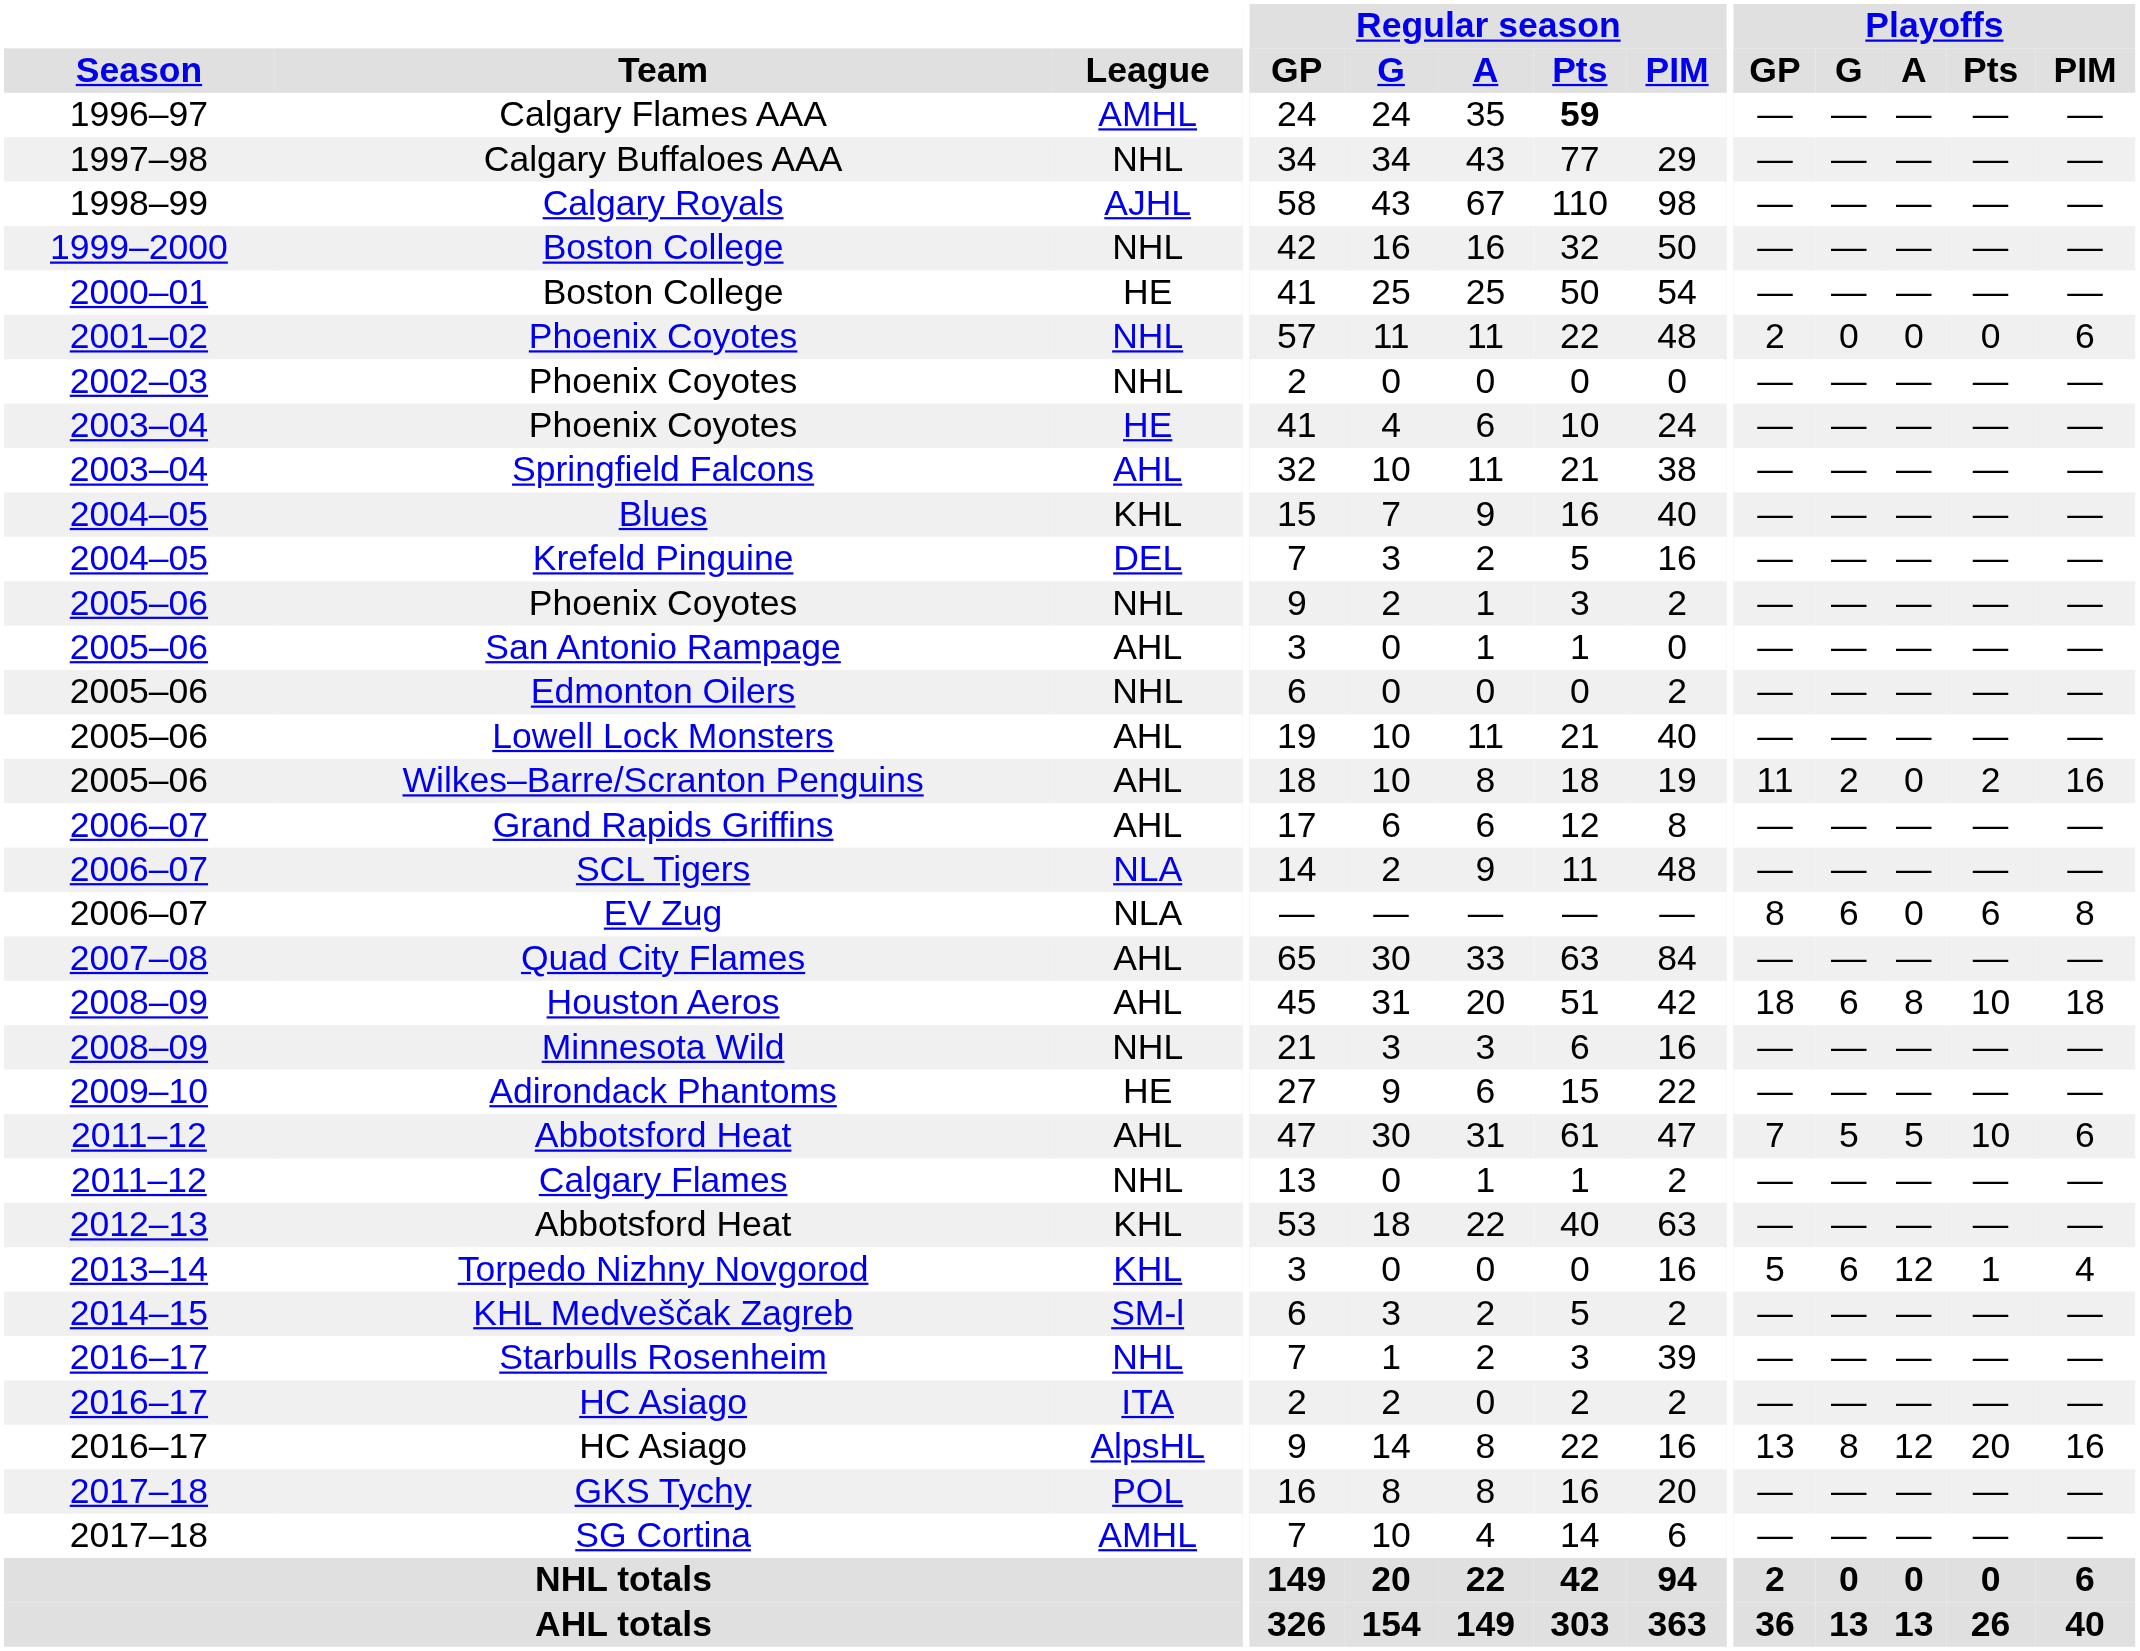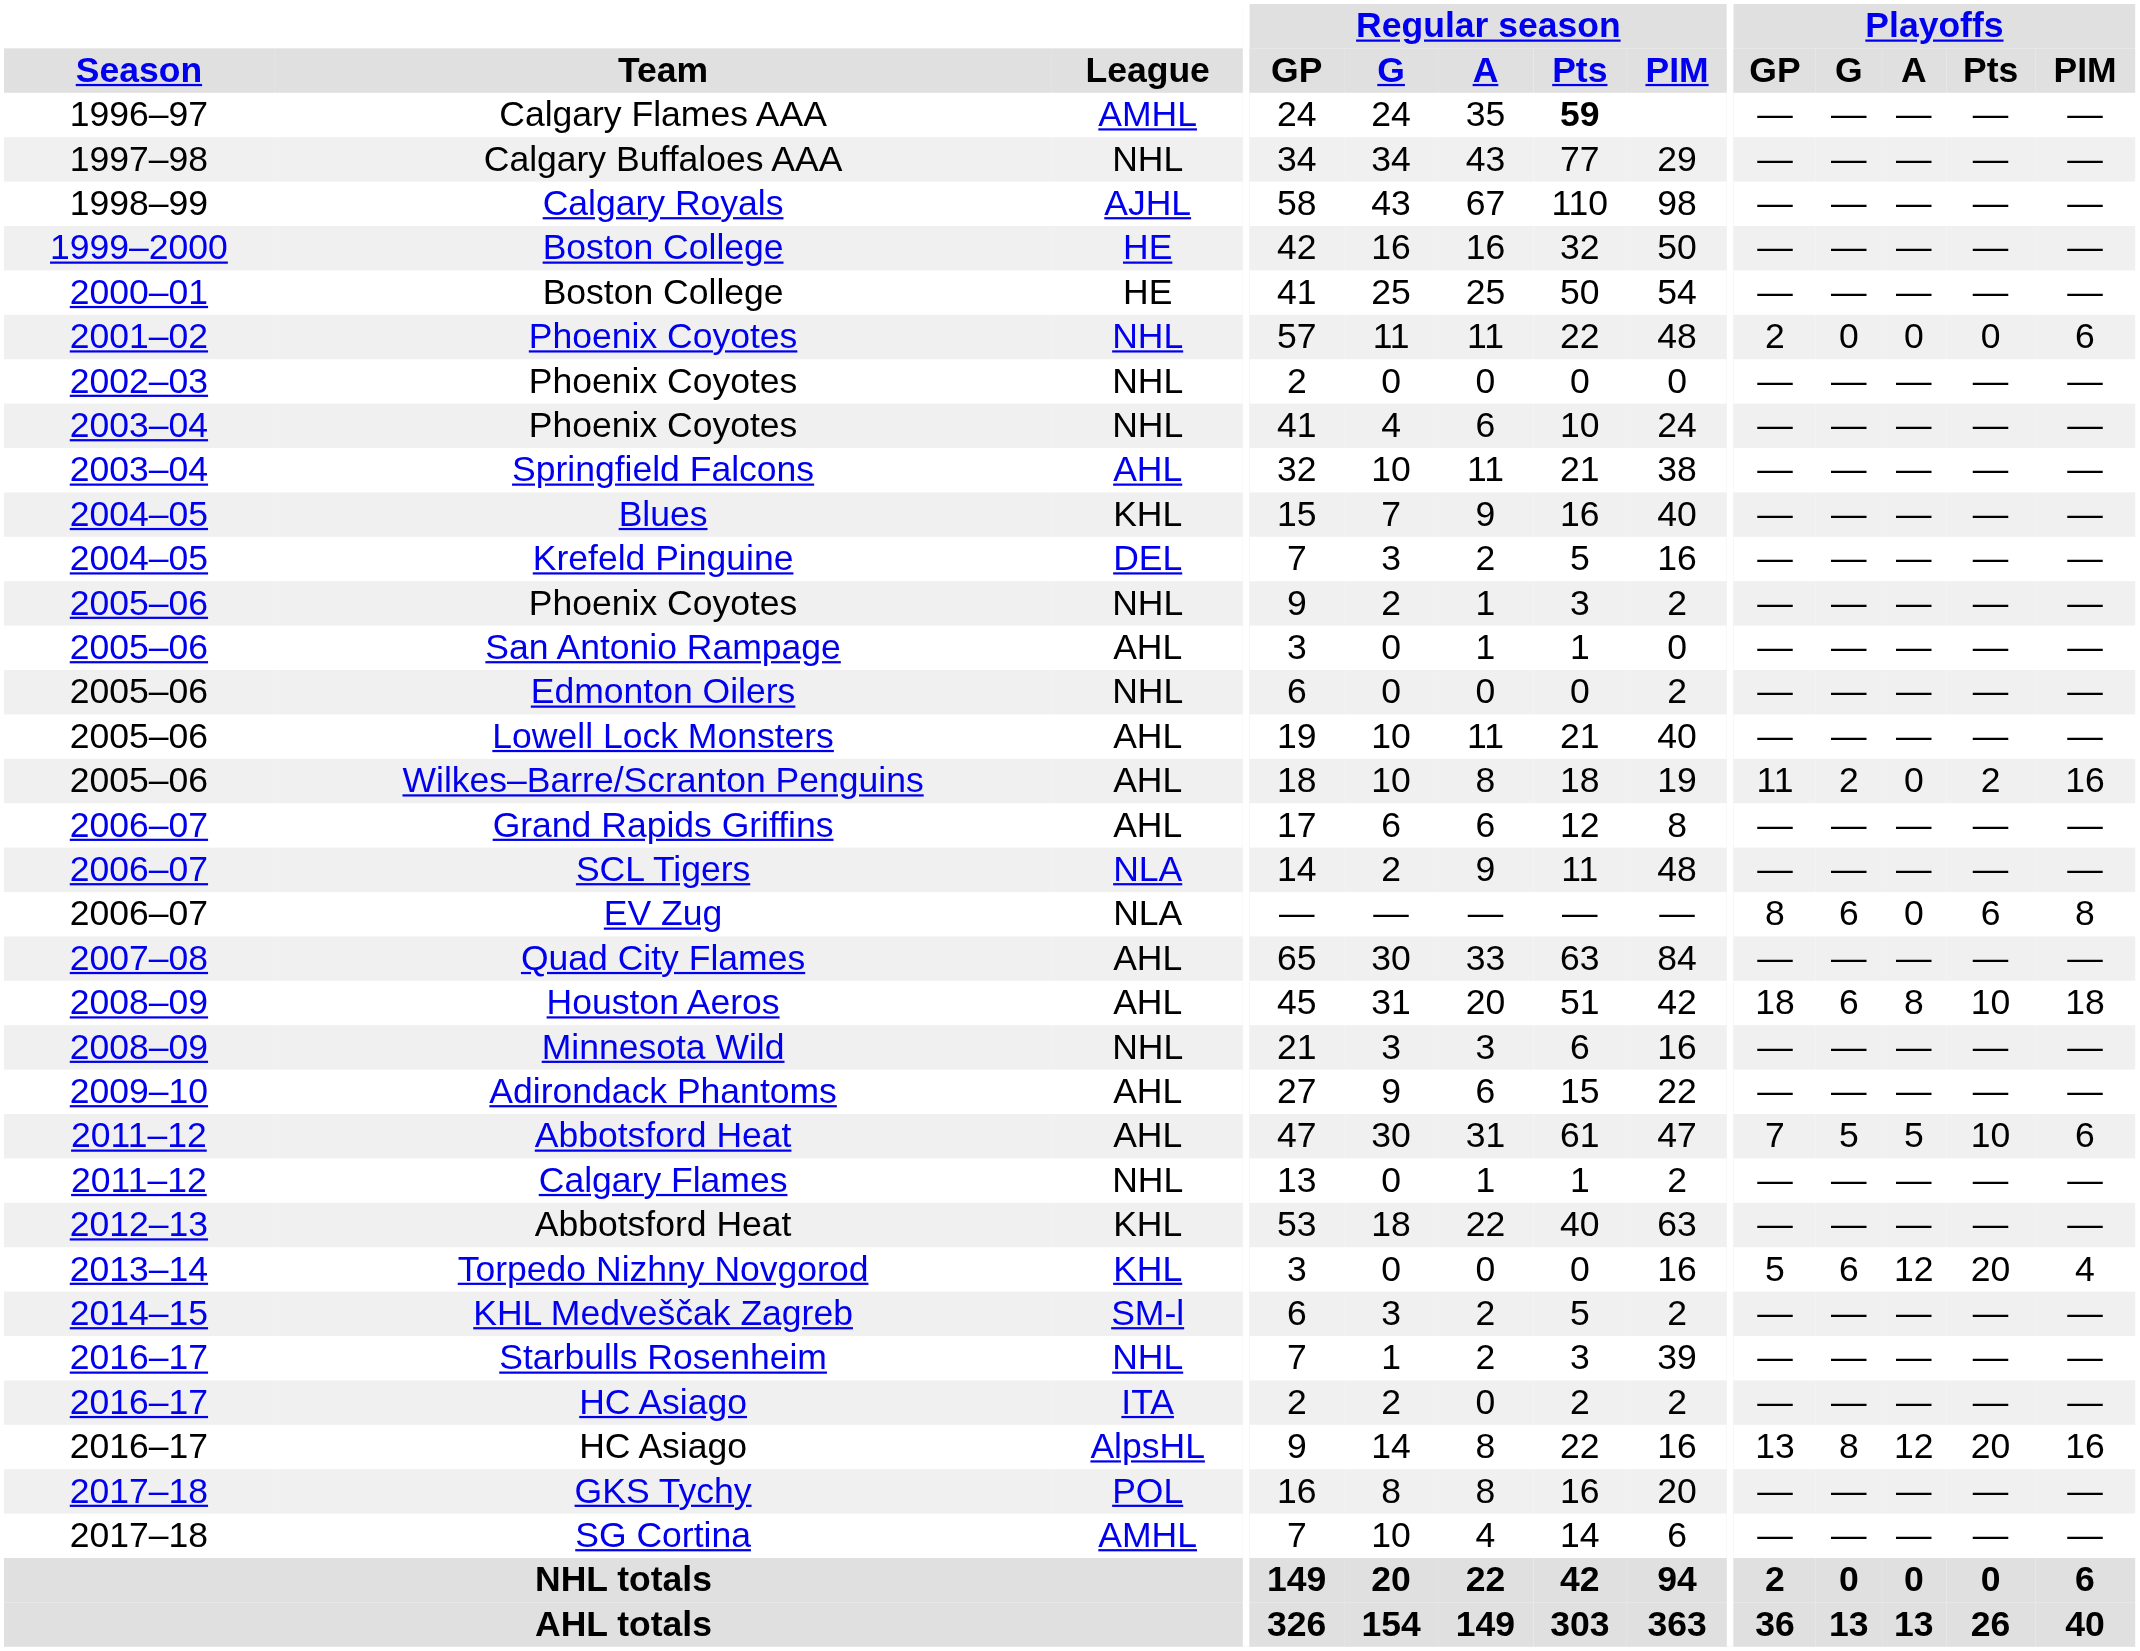1999–2000 / Boston College | League: NHL -> HE
2003–04 / Phoenix Coyotes | League: HE -> NHL
Adirondack Phantoms | League: HE -> AHL
Torpedo Nizhny Novgorod | Playoffs / Pts: 1 -> 20
